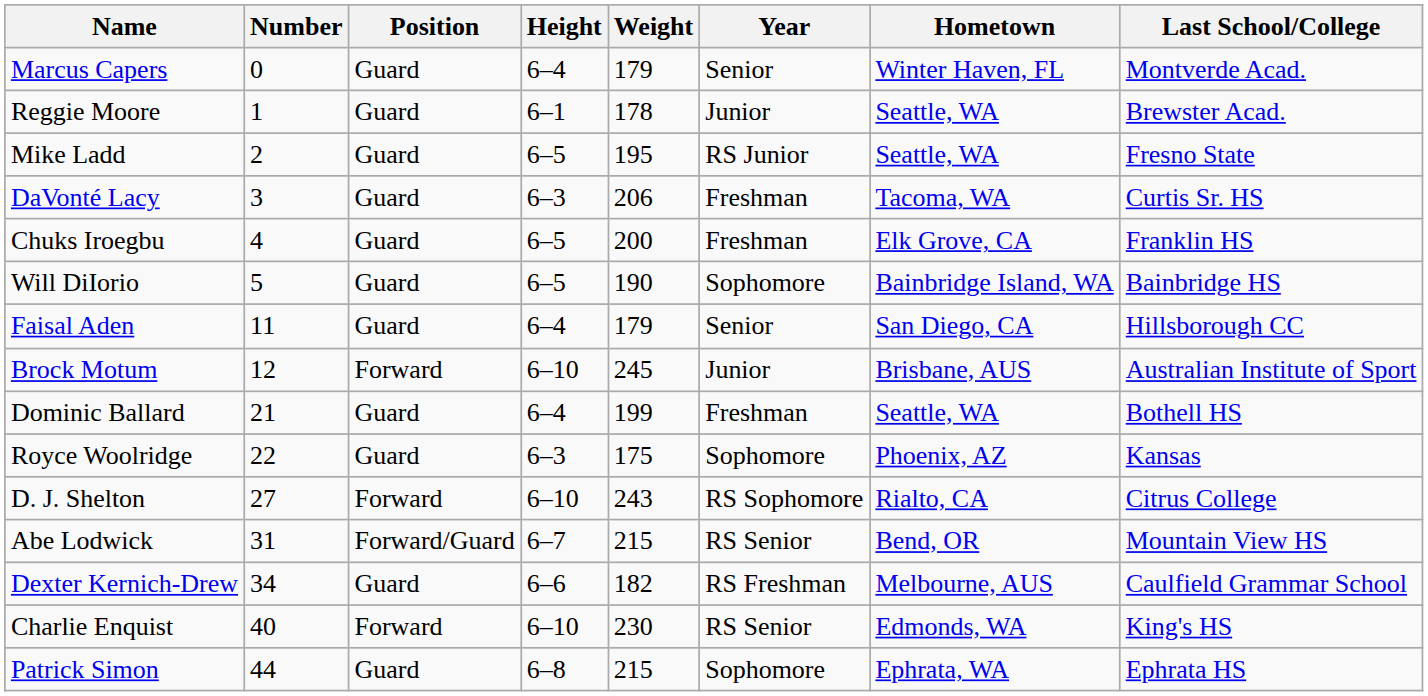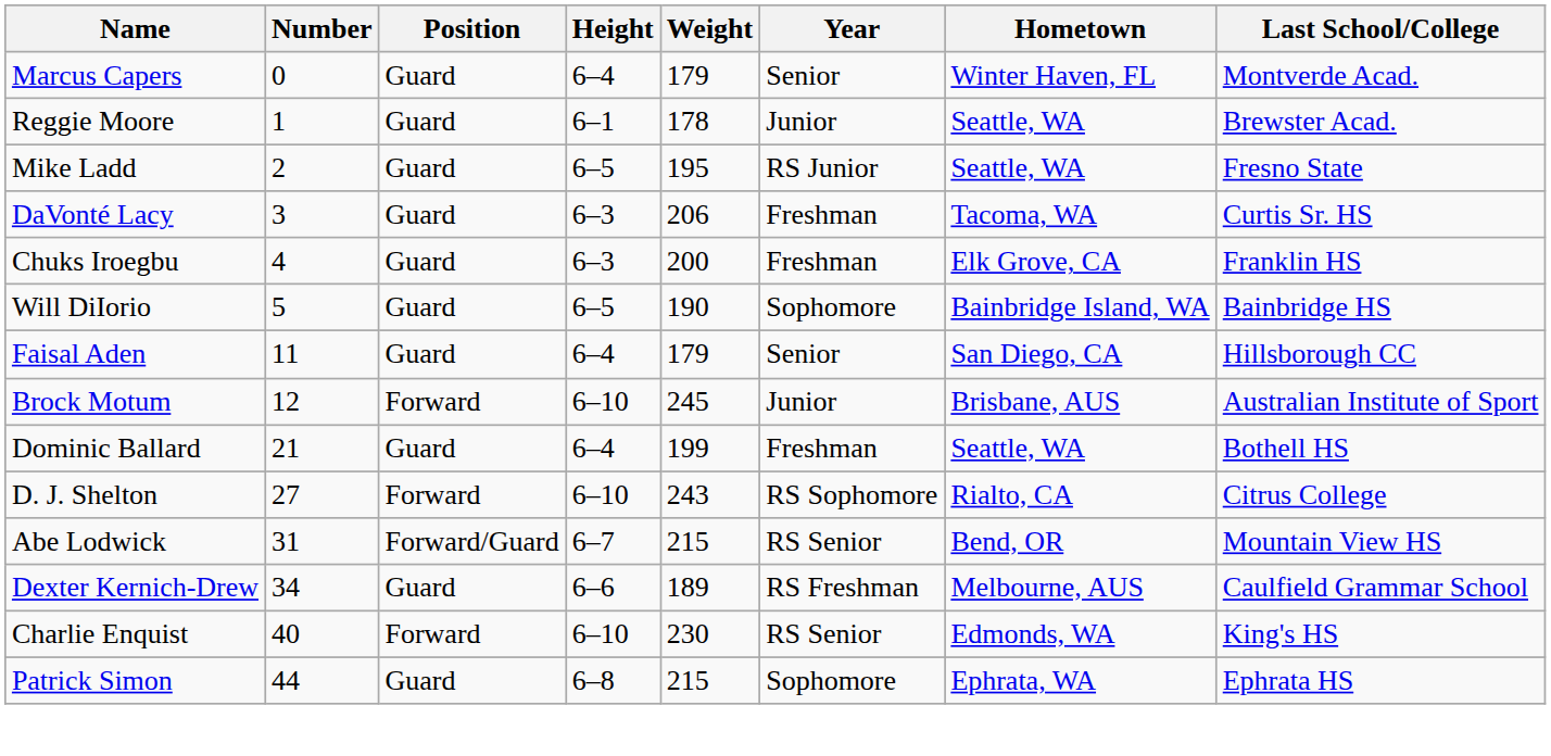Chuks Iroegbu | Height: 6–5 -> 6–3
- row: Royce Woolridge | 22 | Guard | 6–3 | 175 | Sophomore | Phoenix, AZ | Kansas
Dexter Kernich-Drew | Weight: 182 -> 189
